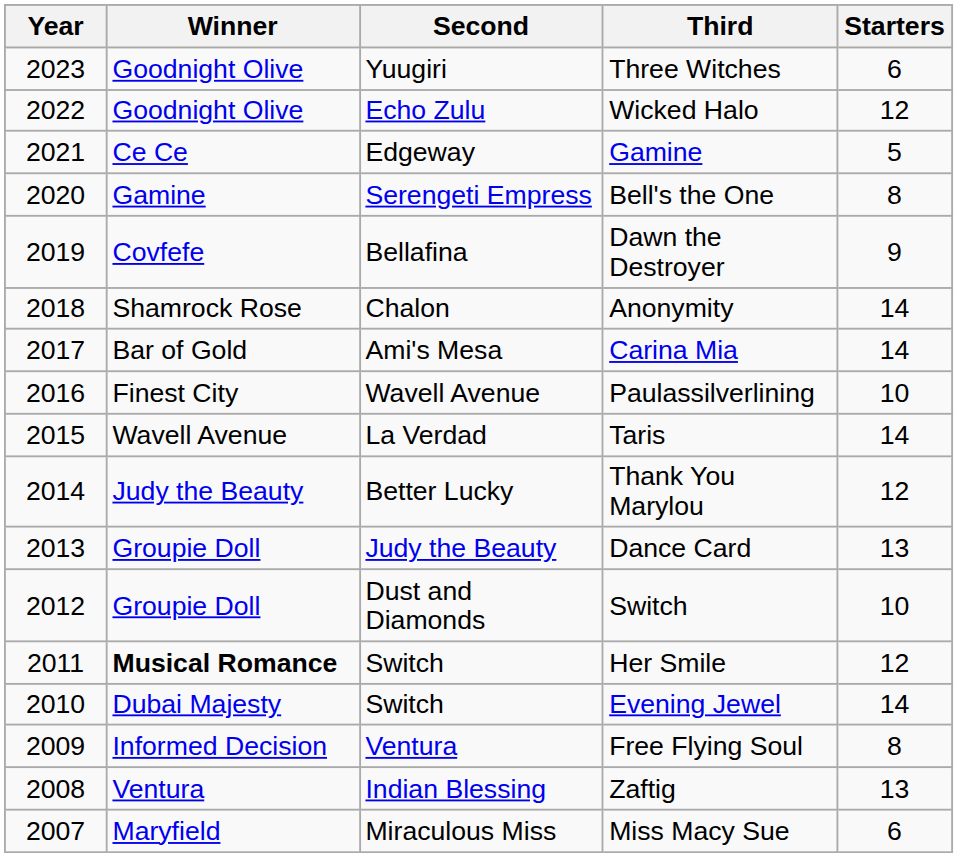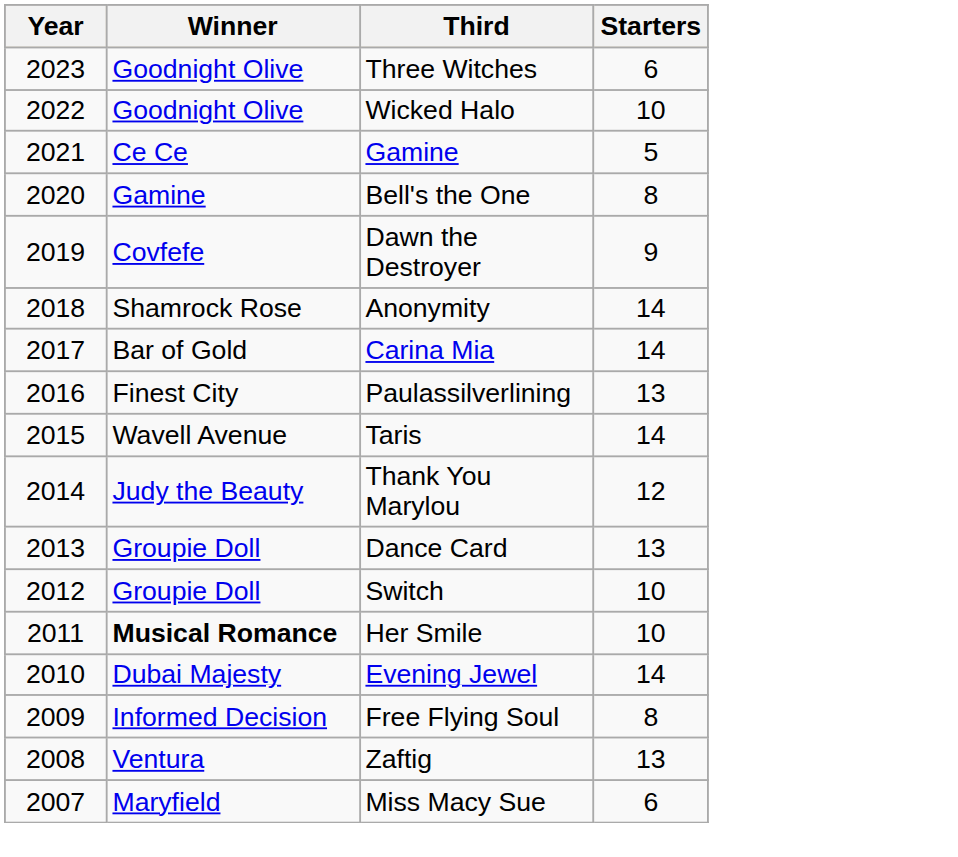- column: Second | Yuugiri | Echo Zulu | Edgeway | Serengeti Empress | Bellafina | Chalon | Ami's Mesa | Wavell Avenue | La Verdad | Better Lucky | Judy the Beauty | Dust and Diamonds | Switch | Switch | Ventura | Indian Blessing | Miraculous Miss
Wicked Halo | Starters: 12 -> 10
Paulassilverlining | Starters: 10 -> 13
Her Smile | Starters: 12 -> 10
